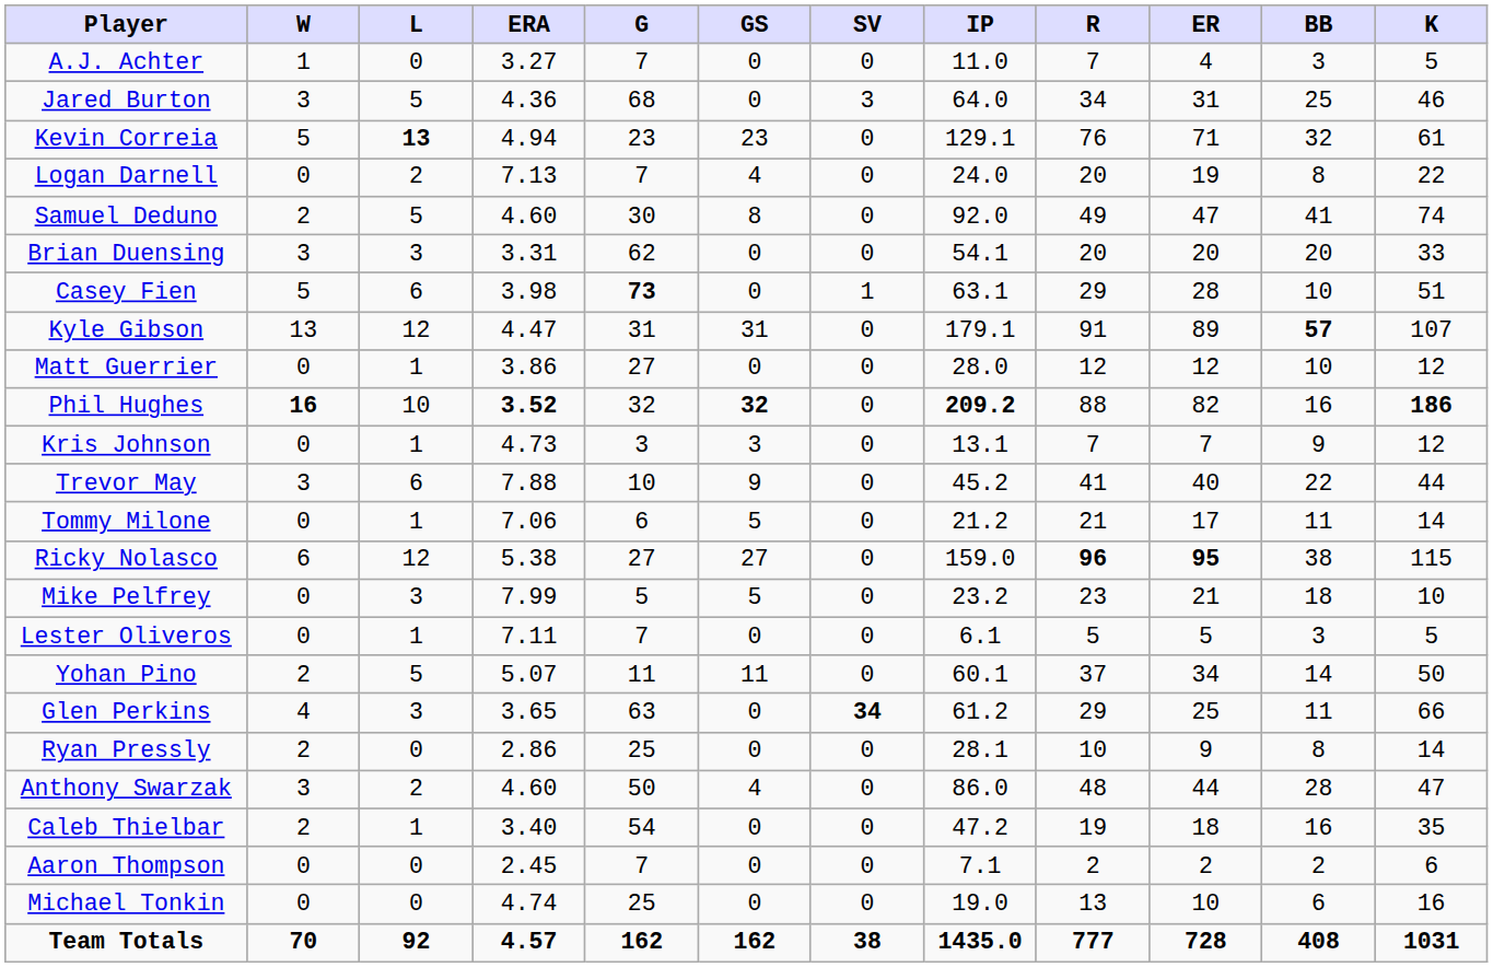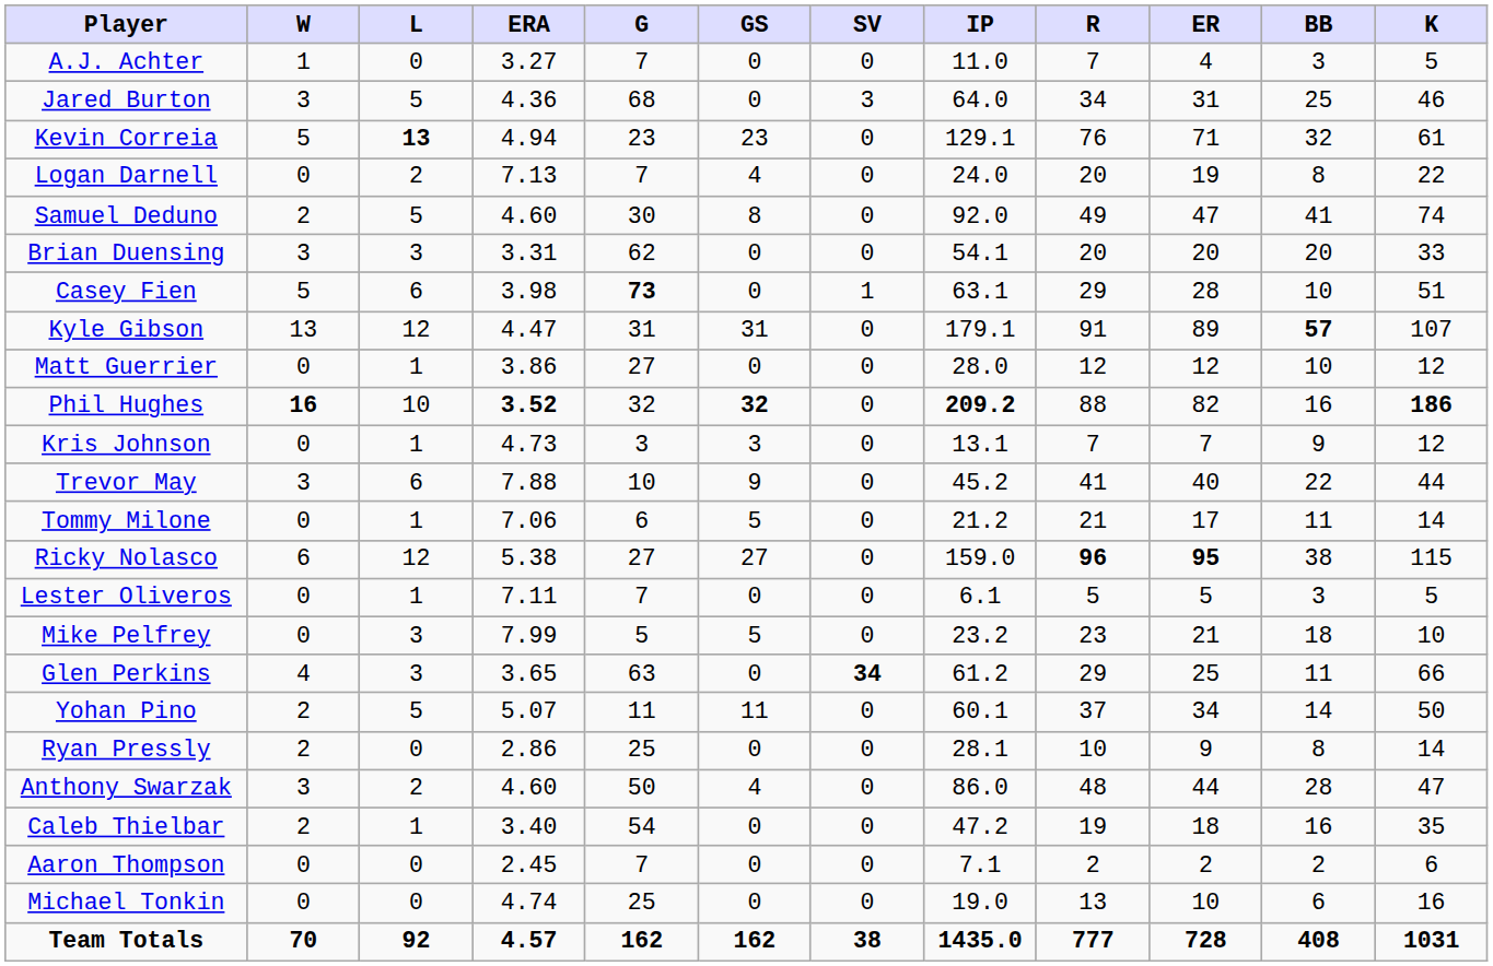rows swapped: Lester Oliveros <-> Mike Pelfrey
rows swapped: Glen Perkins <-> Yohan Pino
